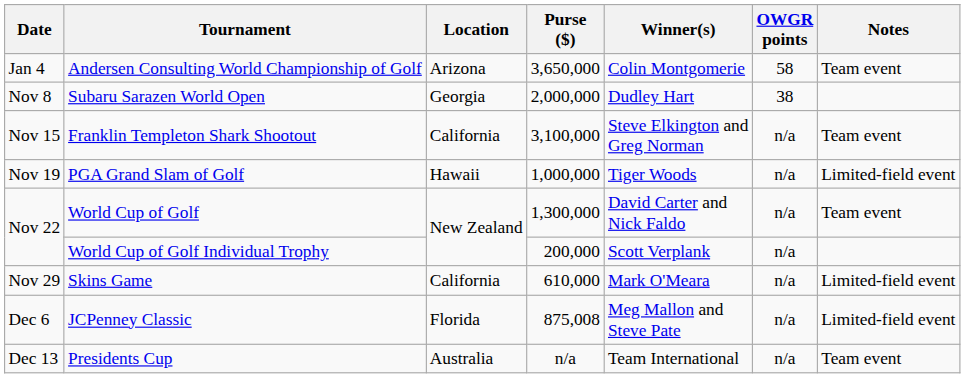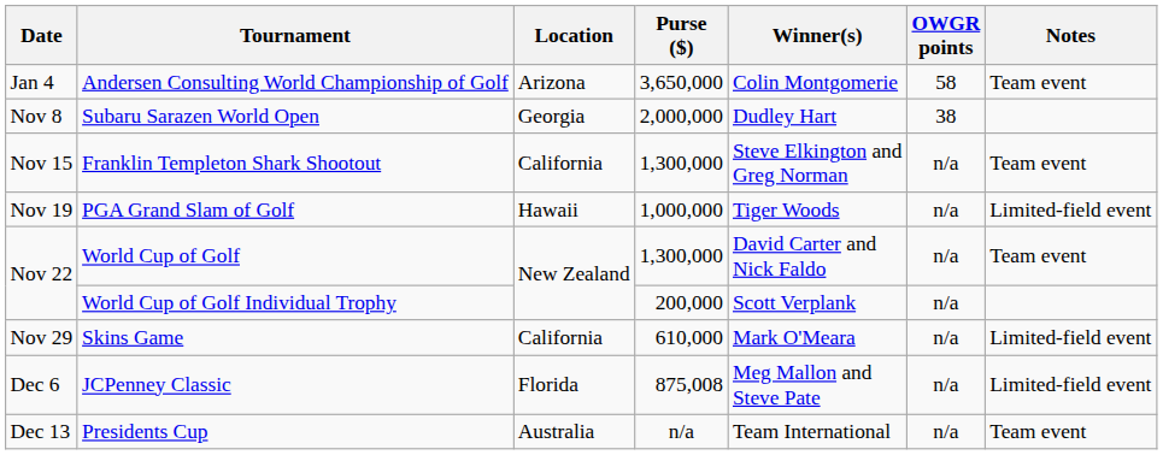Franklin Templeton Shark Shootout | Purse ($): 3,100,000 -> 1,300,000
